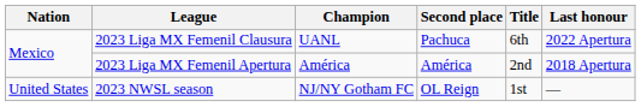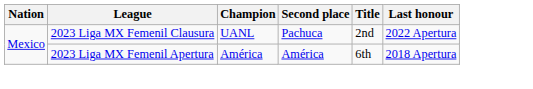2023 Liga MX Femenil Clausura | Title: 6th -> 2nd
2023 Liga MX Femenil Apertura | Title: 2nd -> 6th
- row: United States | 2023 NWSL season | NJ/NY Gotham FC | OL Reign | 1st | —
